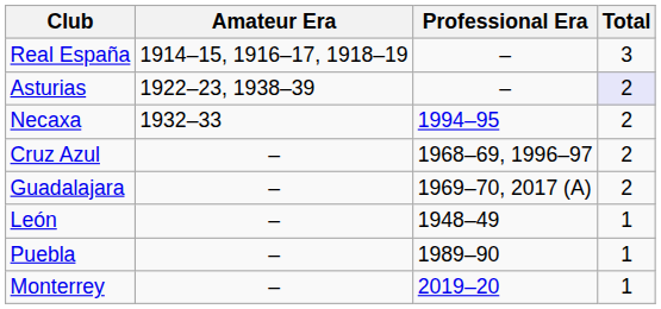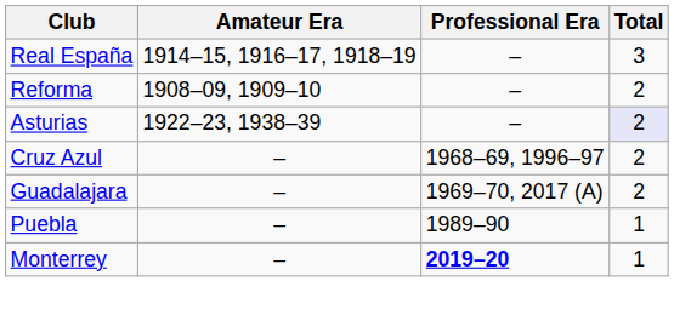+ row: Reforma | 1908–09, 1909–10 | – | 2
- row: Necaxa | 1932–33 | 1994–95 | 2
- row: León | – | 1948–49 | 1
Monterrey | Professional Era: normal -> bold
